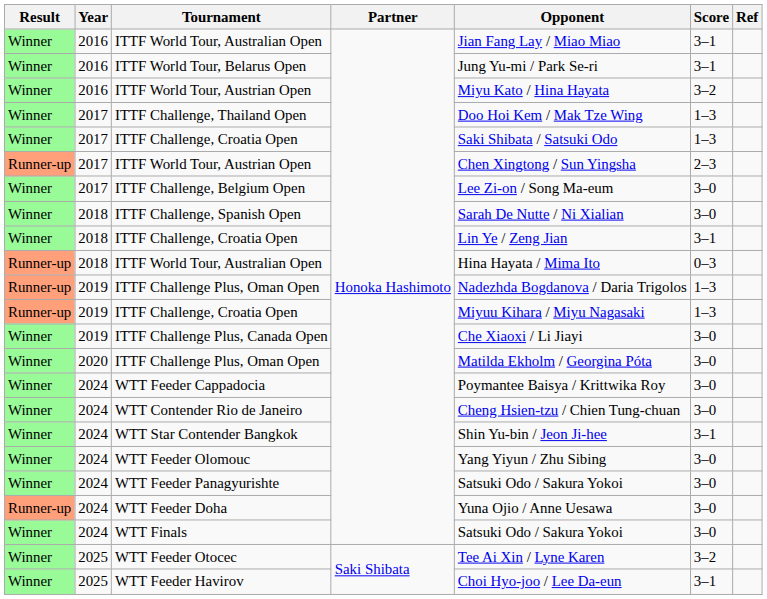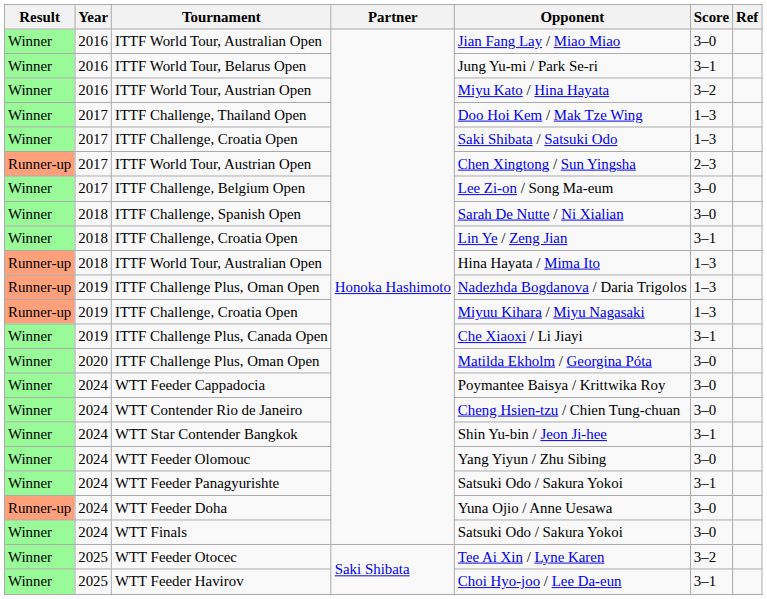2016 / ITTF World Tour, Australian Open | Score: 3–1 -> 3–0
2018 / ITTF World Tour, Australian Open | Score: 0–3 -> 1–3
ITTF Challenge Plus, Canada Open | Score: 3–0 -> 3–1
WTT Feeder Panagyurishte | Score: 3–0 -> 3–1
